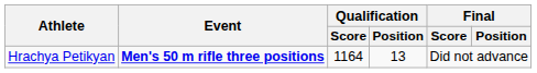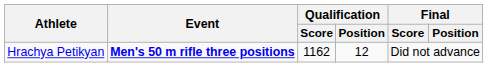Hrachya Petikyan | Qualification / Score: 1164 -> 1162
Hrachya Petikyan | Qualification / Position: 13 -> 12
